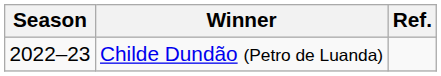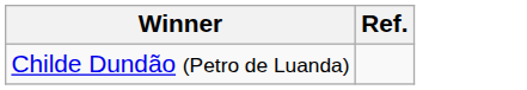- column: Season | 2022–23
